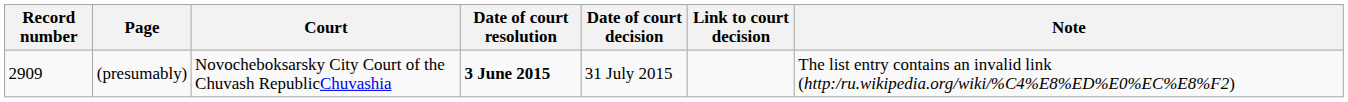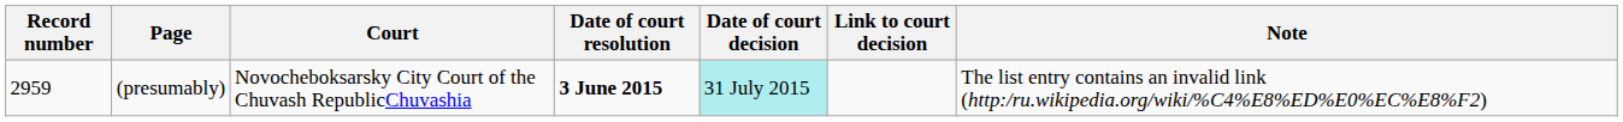(presumably) | Record number: 2909 -> 2959
(presumably) | Date of court decision: no background -> paleturquoise background
